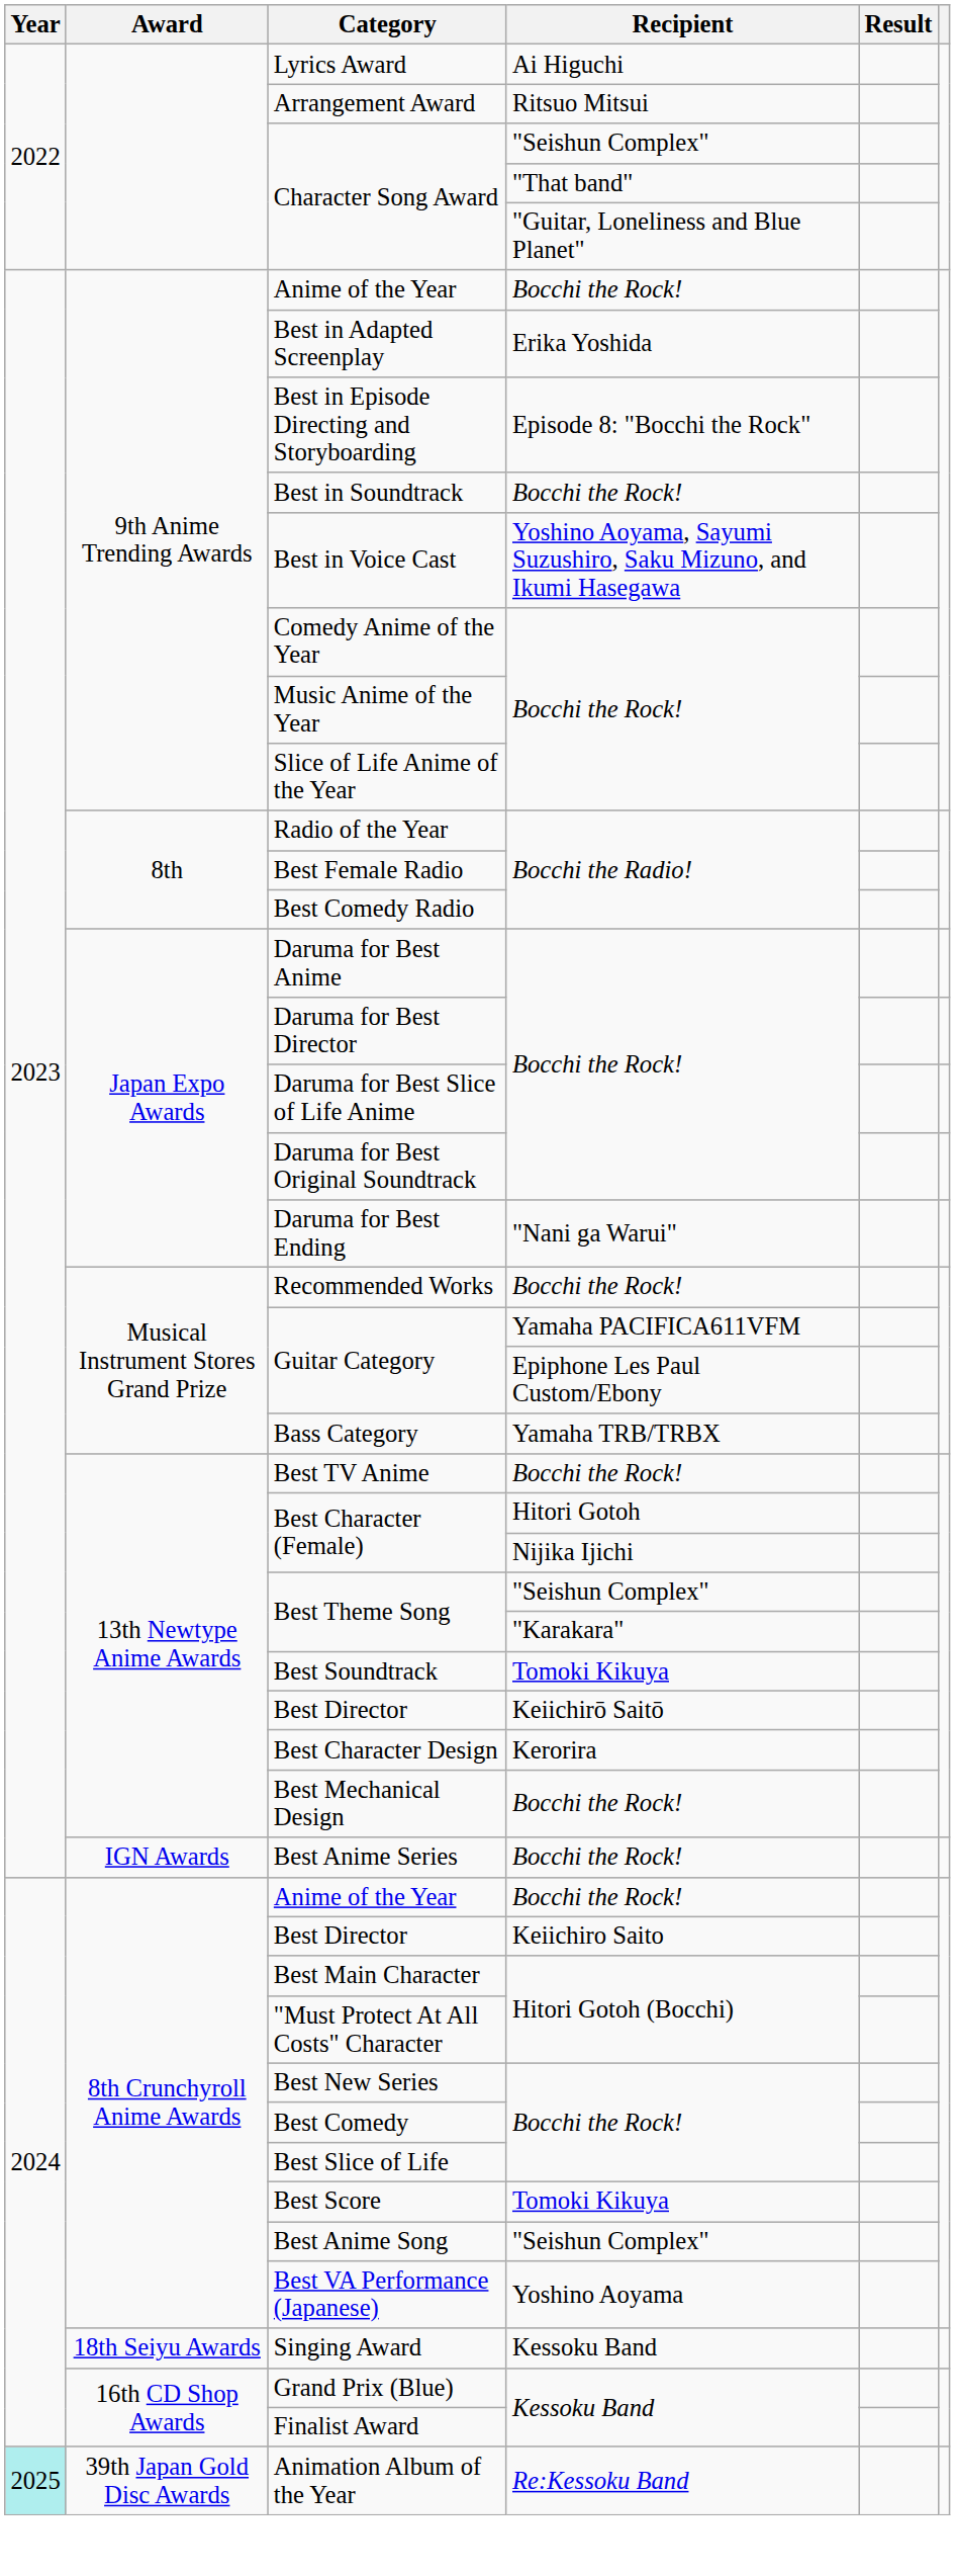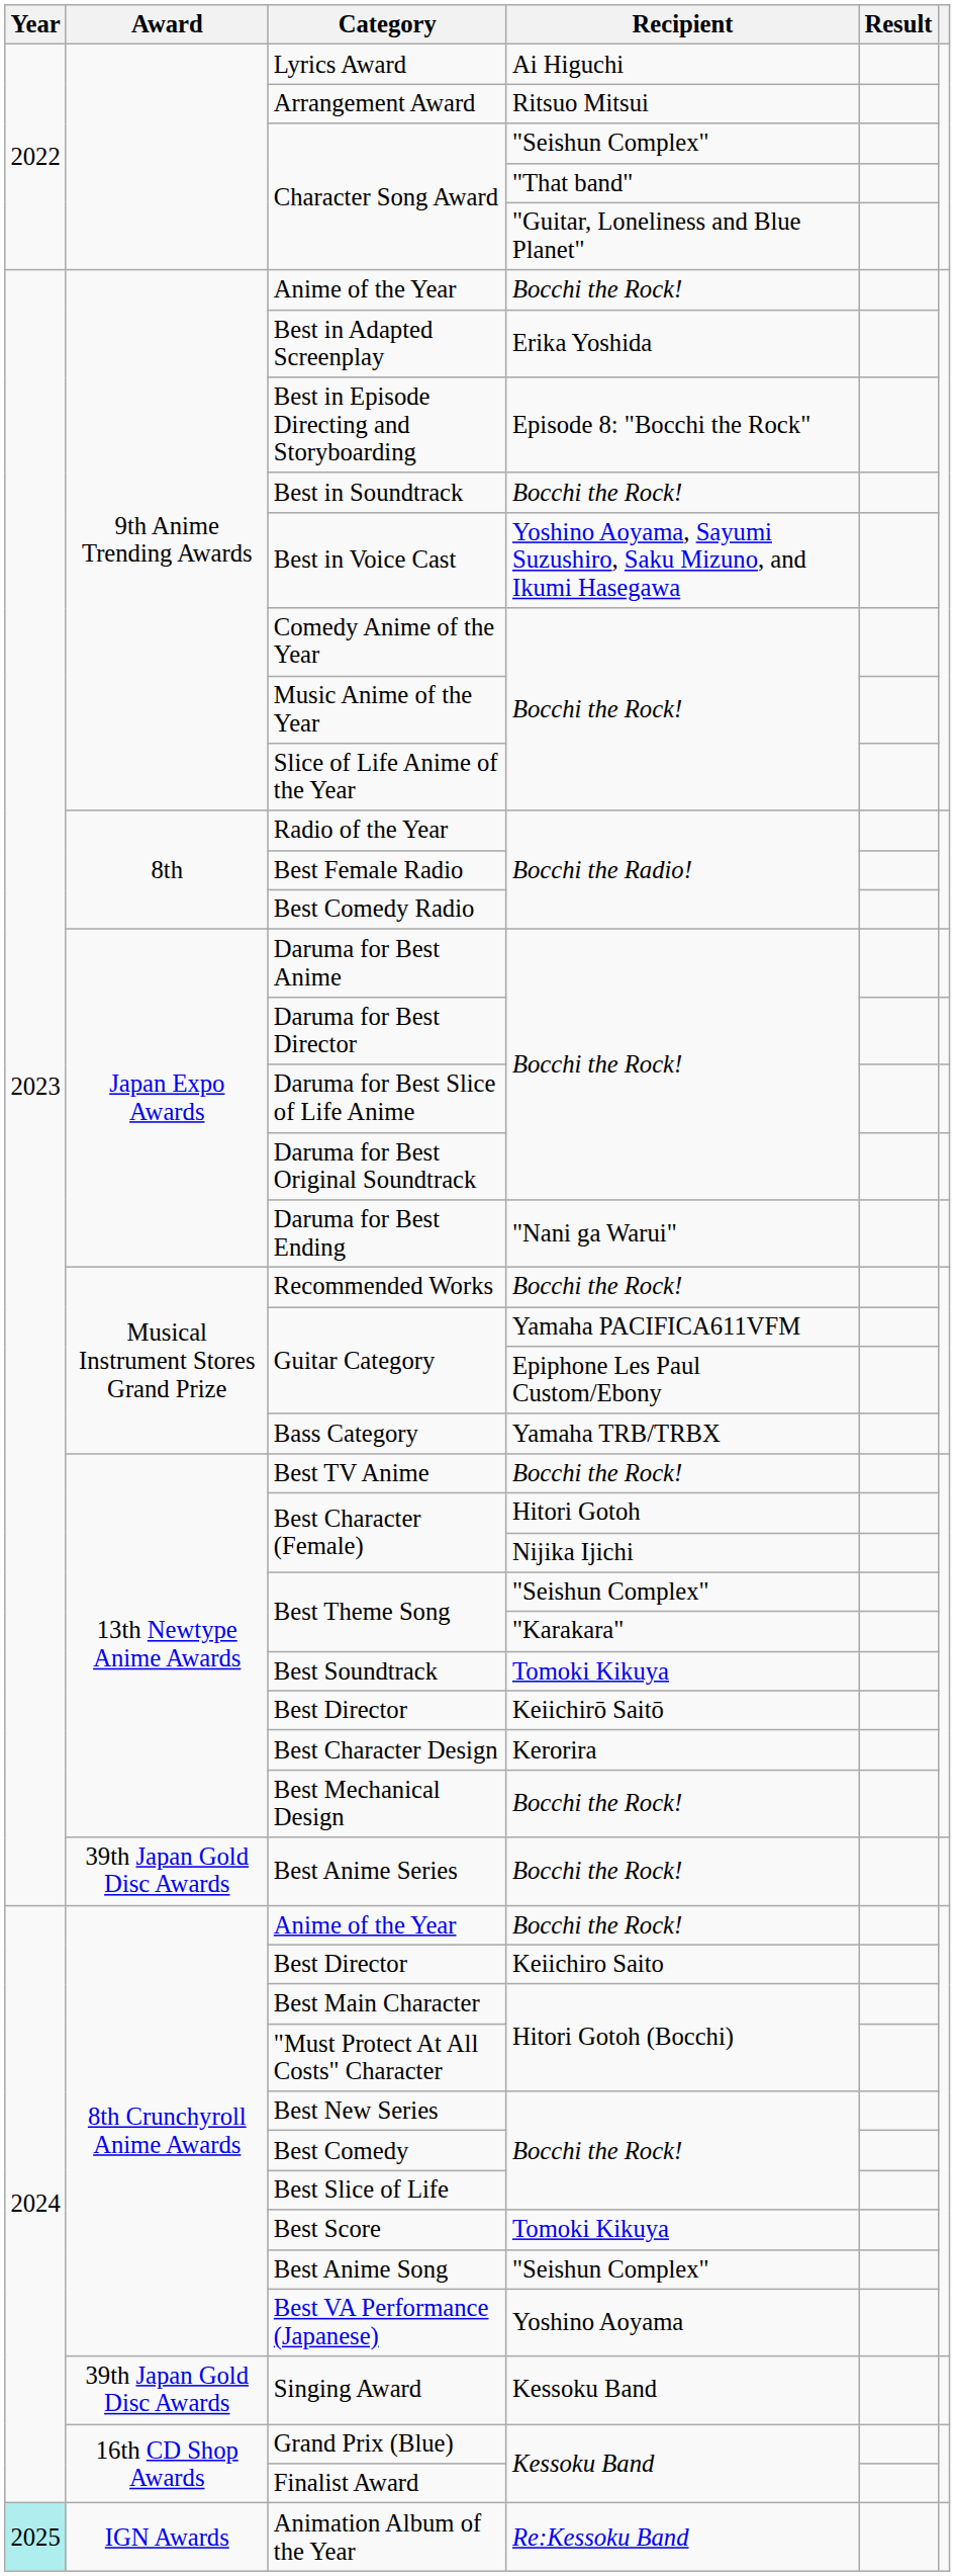Best Anime Series | Award: IGN Awards -> 39th Japan Gold Disc Awards
Singing Award | Award: 18th Seiyu Awards -> 39th Japan Gold Disc Awards
Animation Album of the Year | Award: 39th Japan Gold Disc Awards -> IGN Awards
